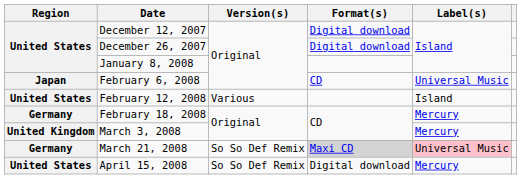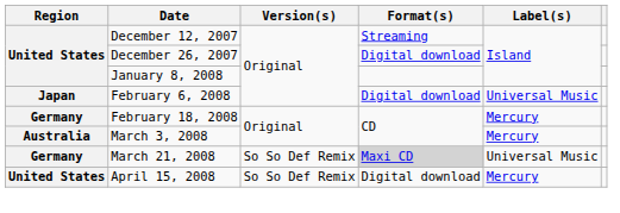December 12, 2007 | Format(s): Digital download -> Streaming
February 6, 2008 | Format(s): CD -> Digital download
- row: United States | February 12, 2008 | Various | Island
March 3, 2008 | Region: United Kingdom -> Australia
March 21, 2008 | Label(s): pink background -> no background
